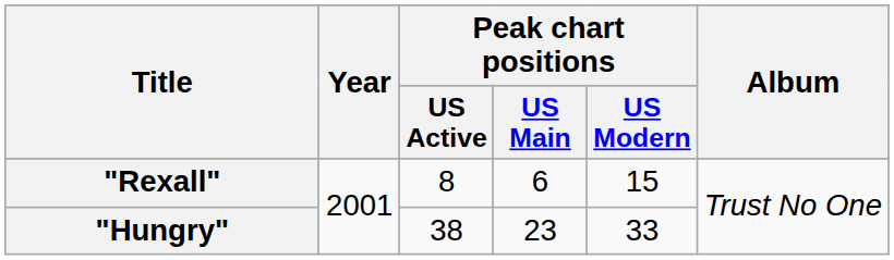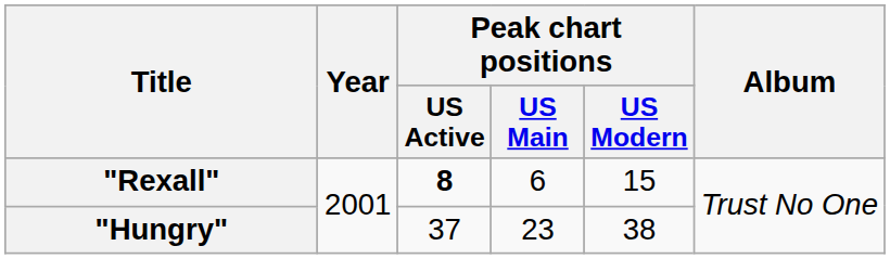"Rexall" | Peak chart positions / US Active: normal -> bold
"Hungry" | Peak chart positions / US Active: 38 -> 37
"Hungry" | Peak chart positions / US Modern: 33 -> 38
